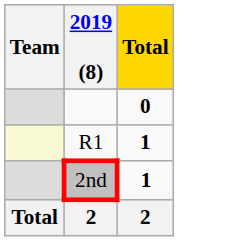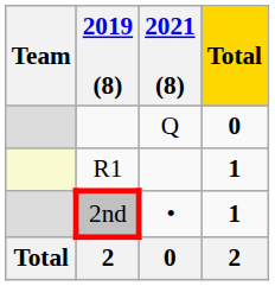+ column: 2021 (8) | Q | • | 0
